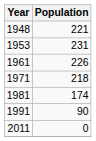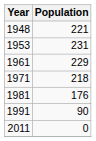1961 | Population: 226 -> 229
1981 | Population: 174 -> 176
